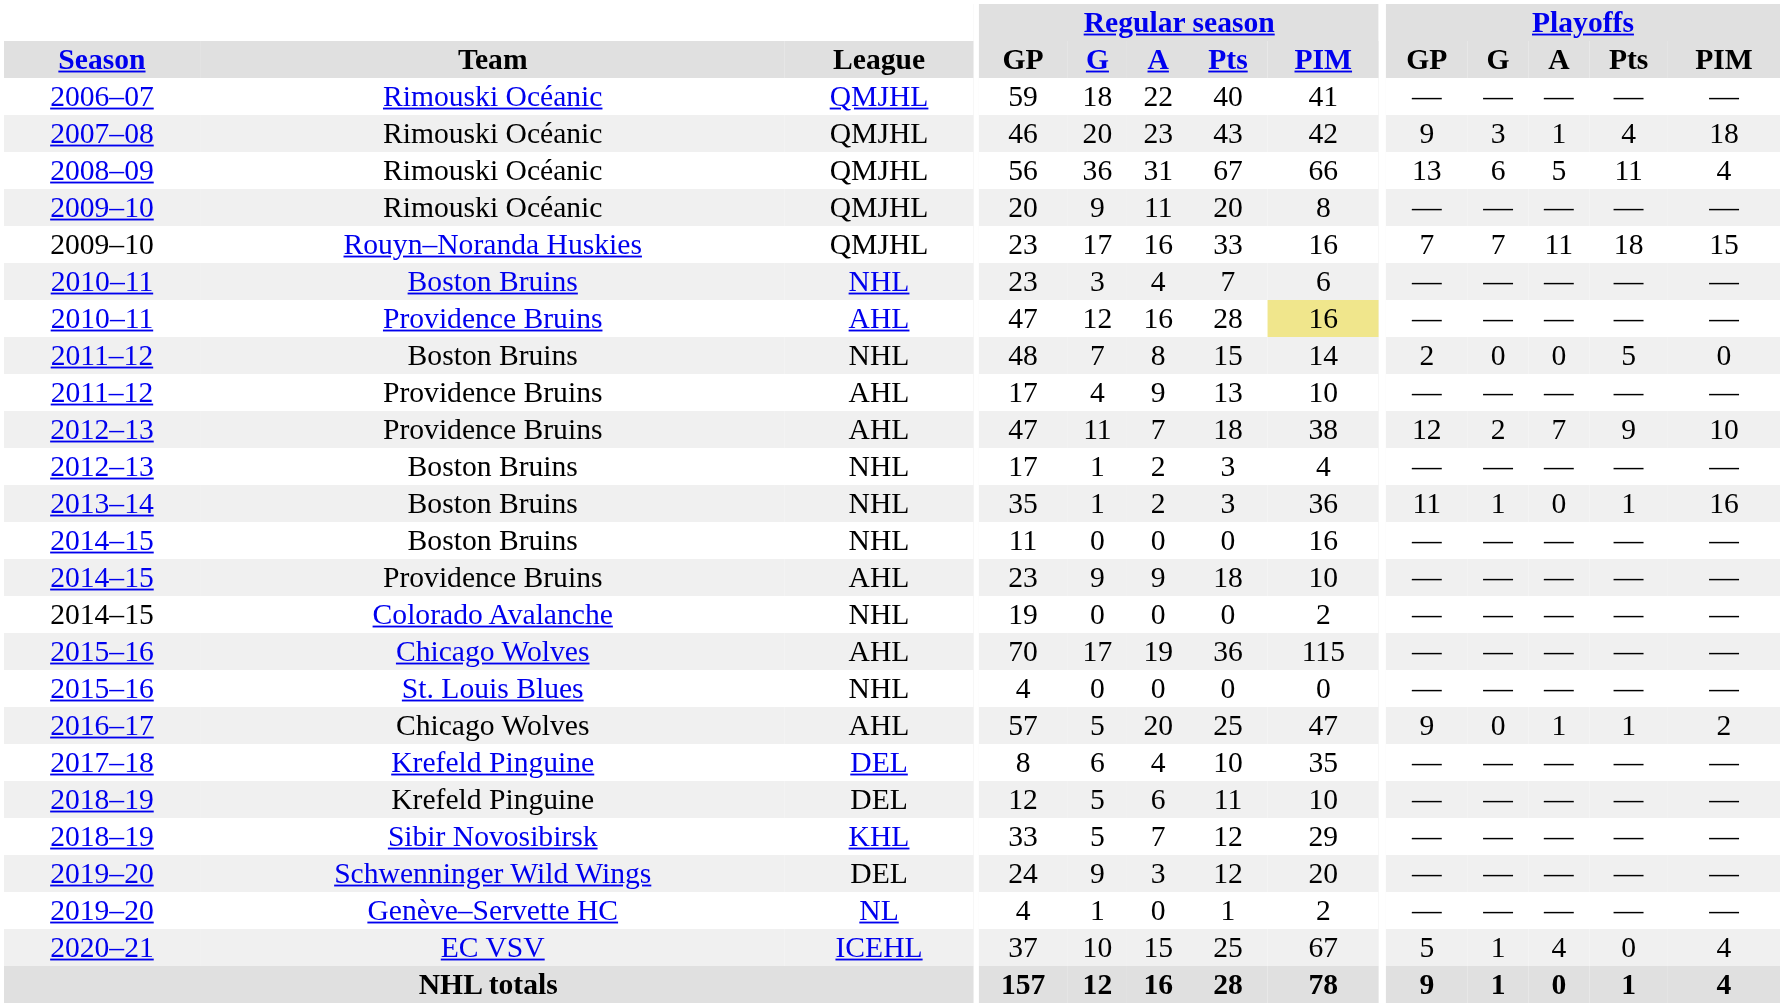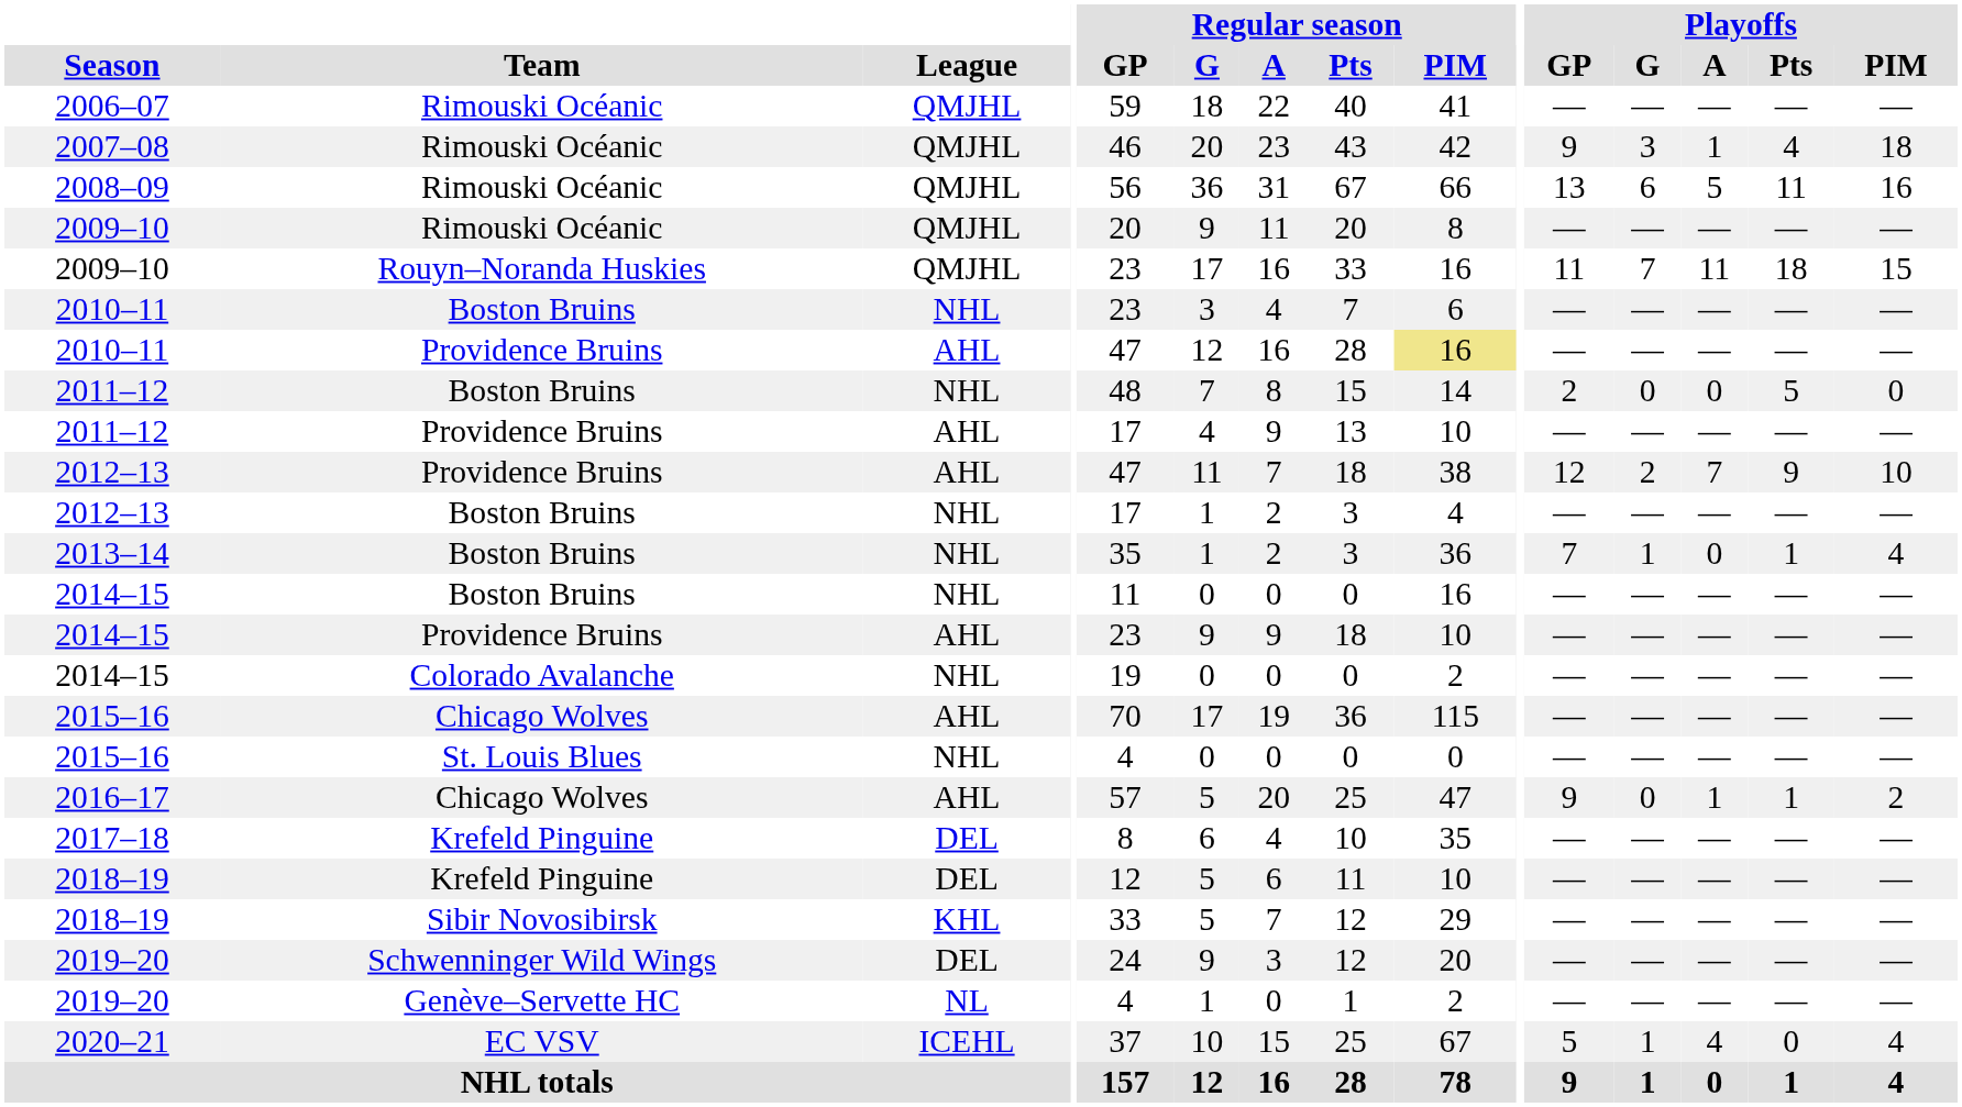2008–09 | Playoffs / PIM: 4 -> 16
2009–10 / Rouyn–Noranda Huskies | Playoffs / GP: 7 -> 11
2013–14 | Playoffs / GP: 11 -> 7
2013–14 | Playoffs / PIM: 16 -> 4
